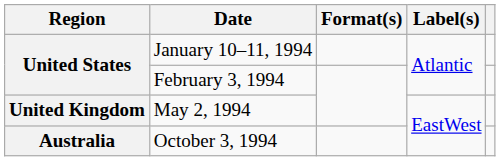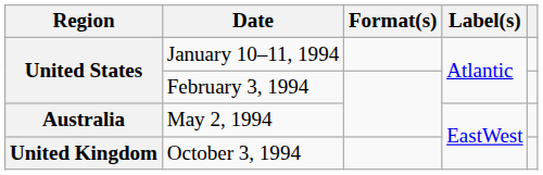May 2, 1994 | Region: United Kingdom -> Australia
October 3, 1994 | Region: Australia -> United Kingdom
